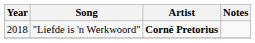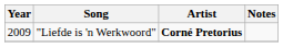"Liefde is 'n Werkwoord" | Year: 2018 -> 2009
